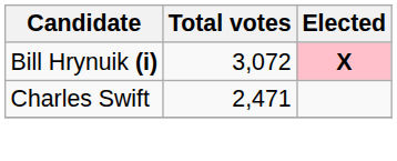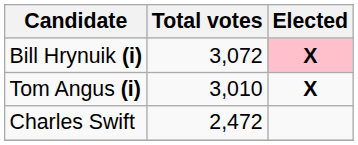+ row: Tom Angus (i) | 3,010 | X
Charles Swift | Total votes: 2,471 -> 2,472
